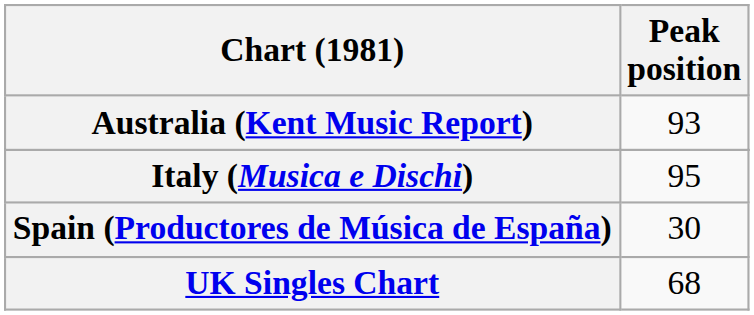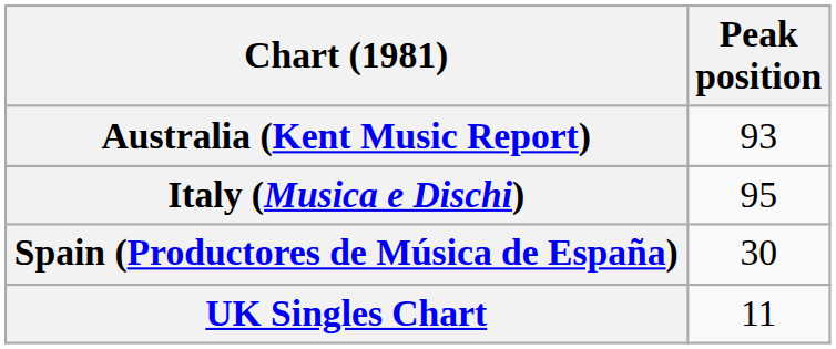UK Singles Chart | Peak position: 68 -> 11
